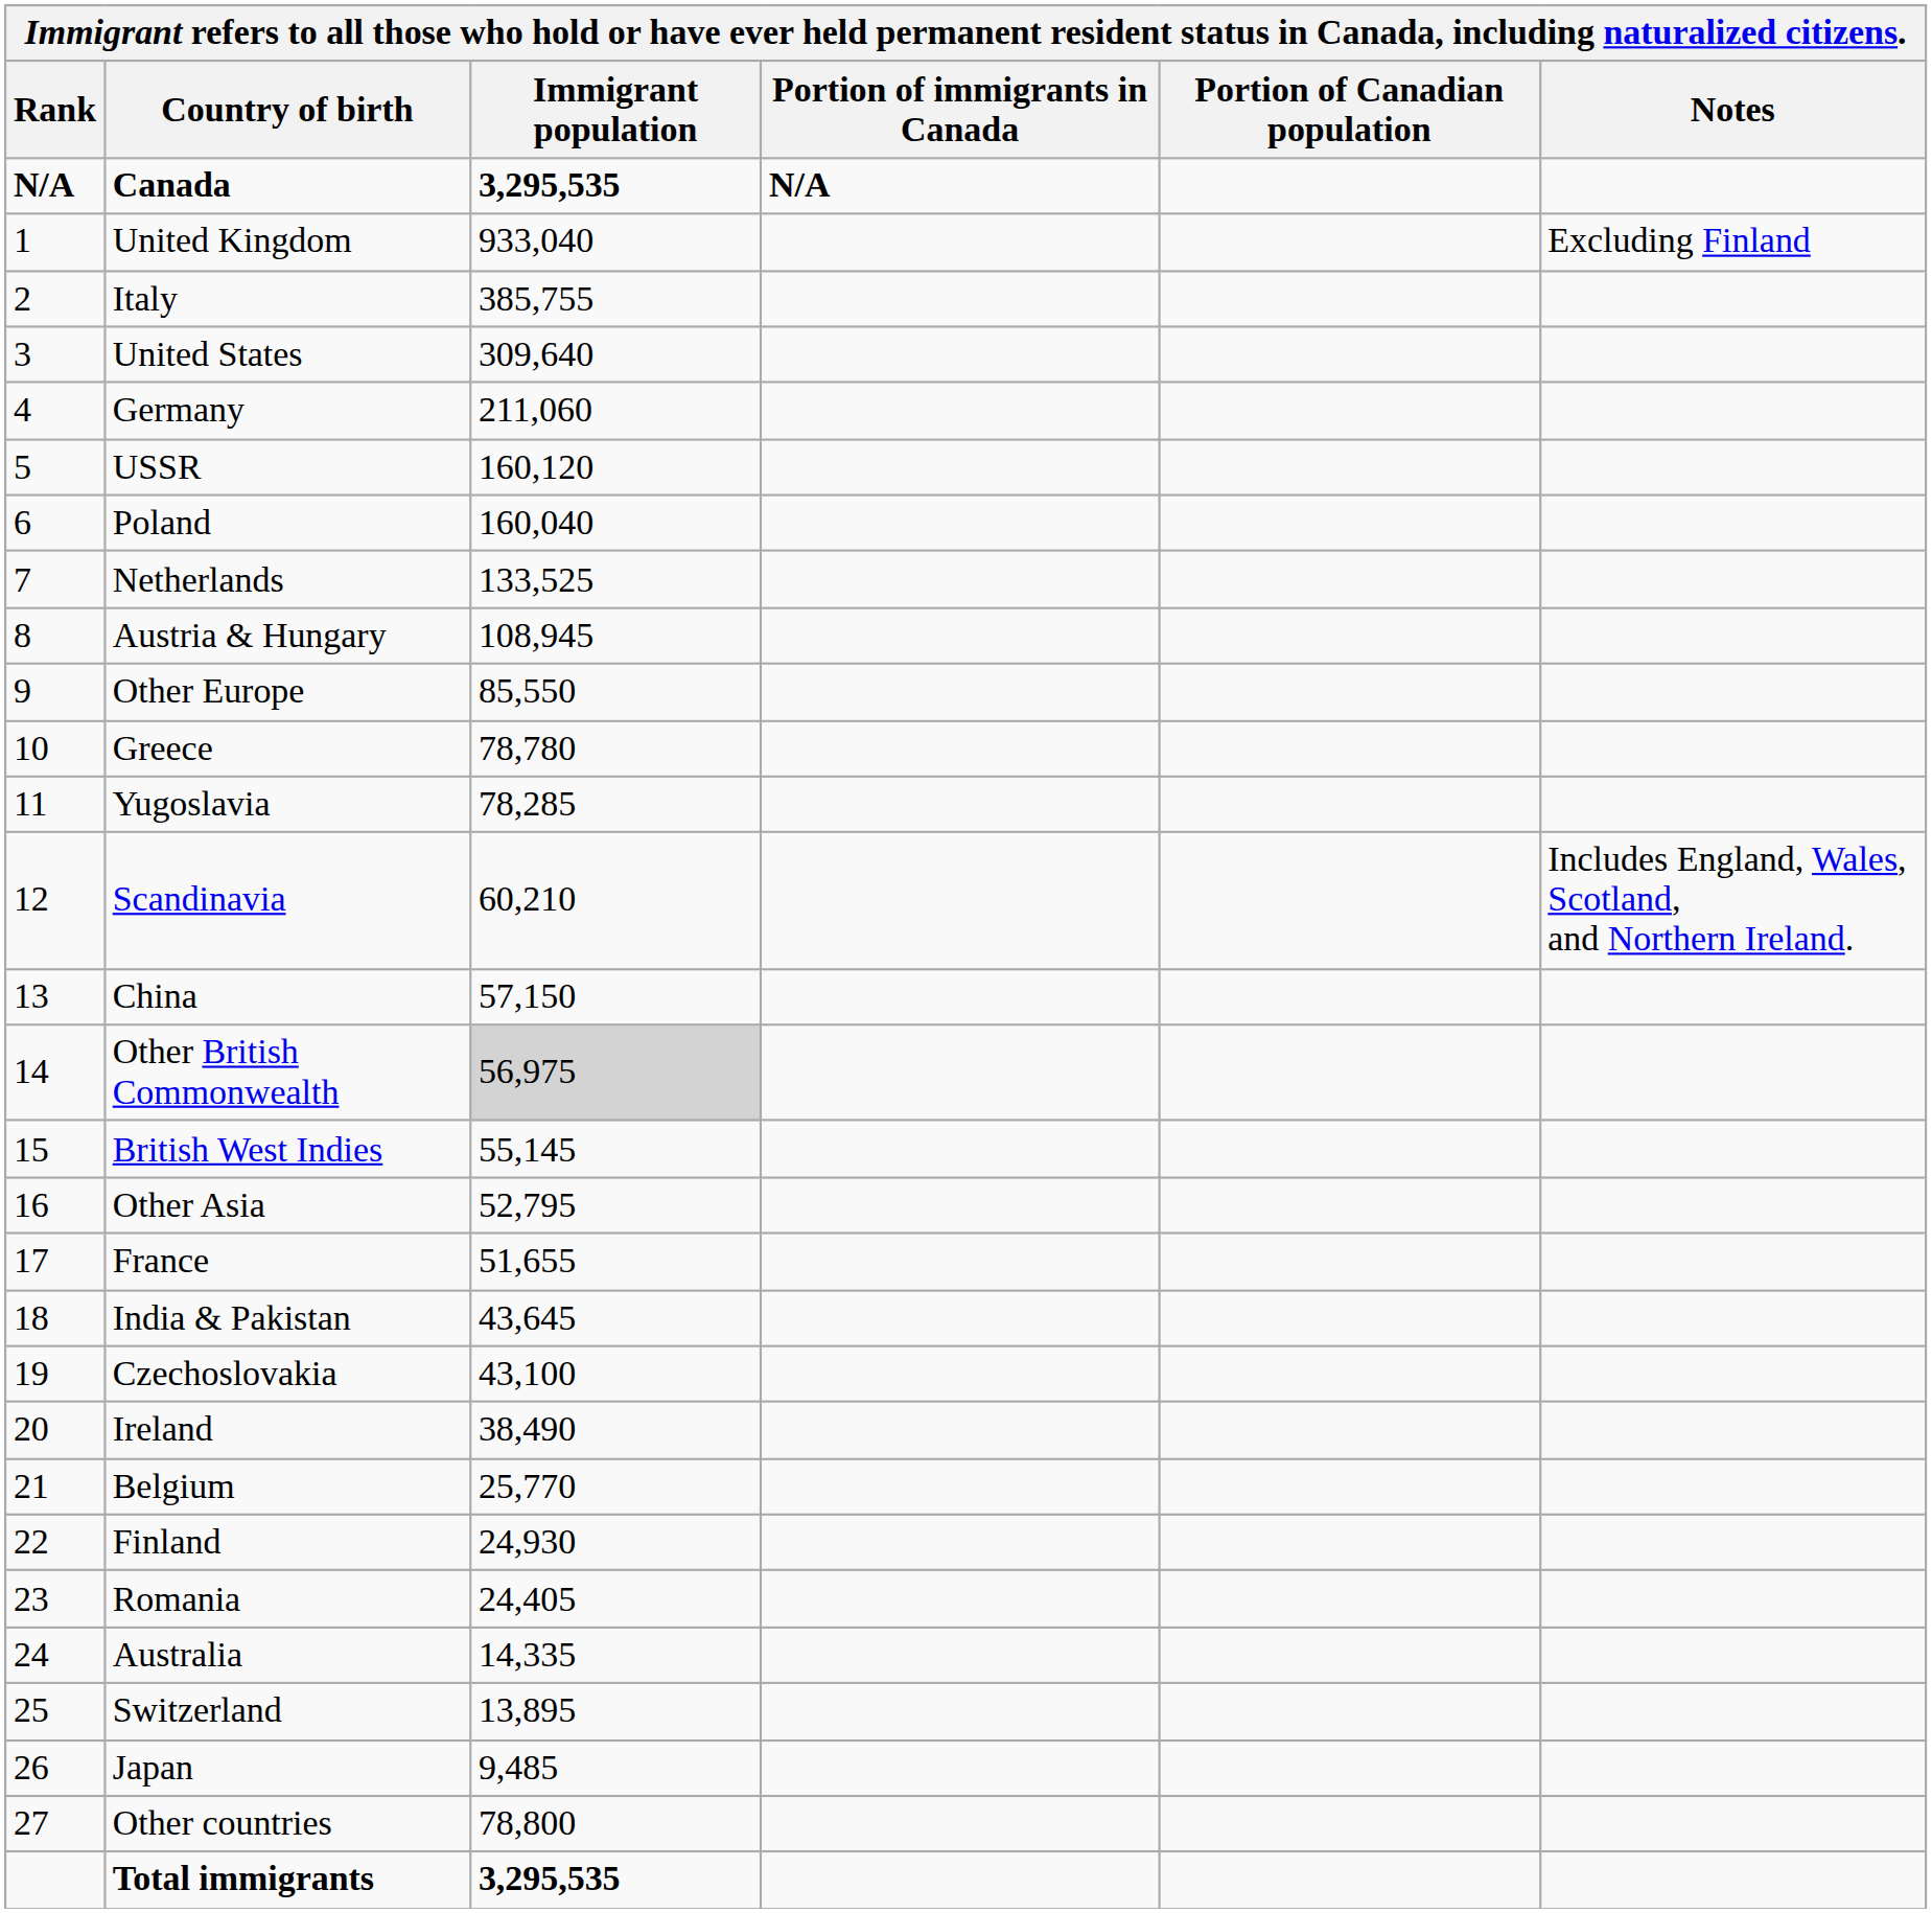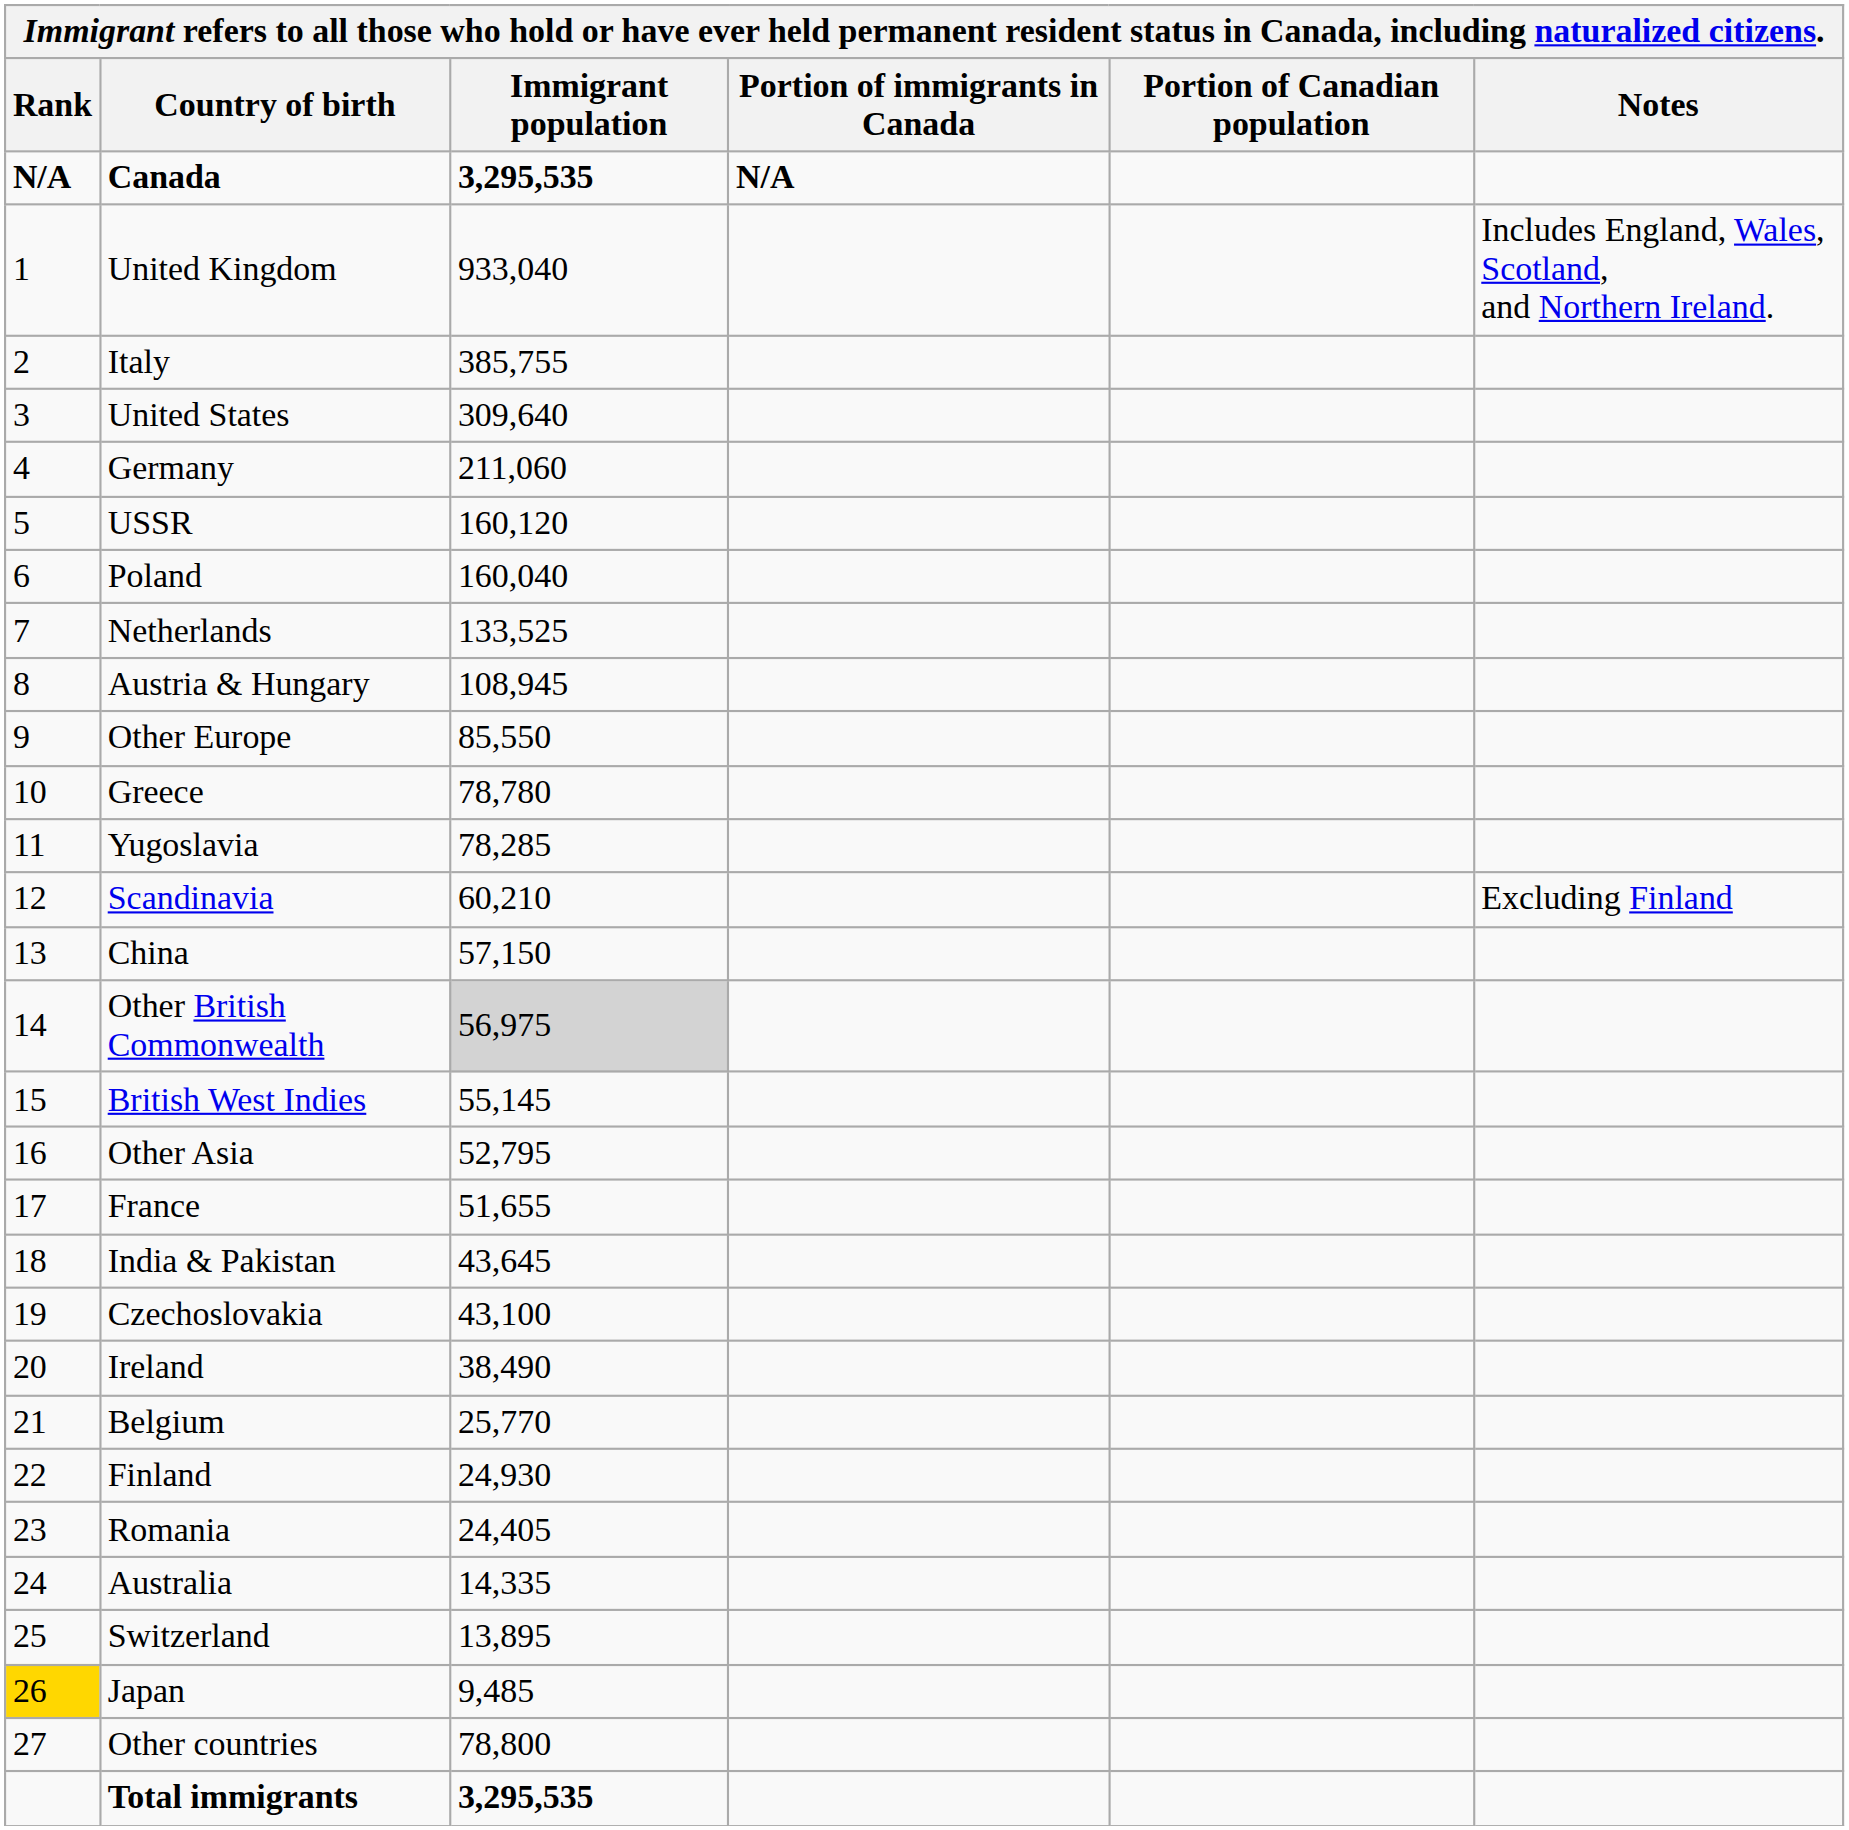United Kingdom | Notes: Excluding Finland -> Includes England, Wales, Scotland, and Northern Ireland.
Scandinavia | Notes: Includes England, Wales, Scotland, and Northern Ireland. -> Excluding Finland
Japan | Rank: no background -> gold background
